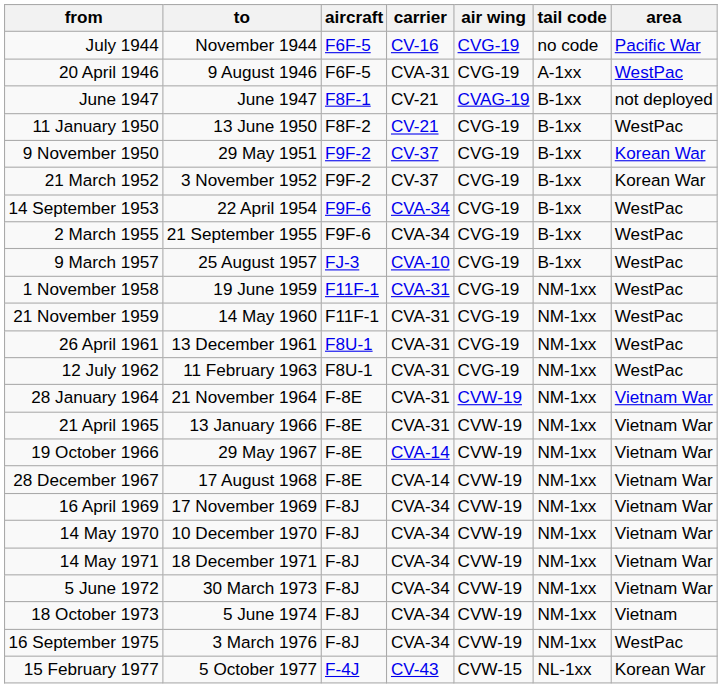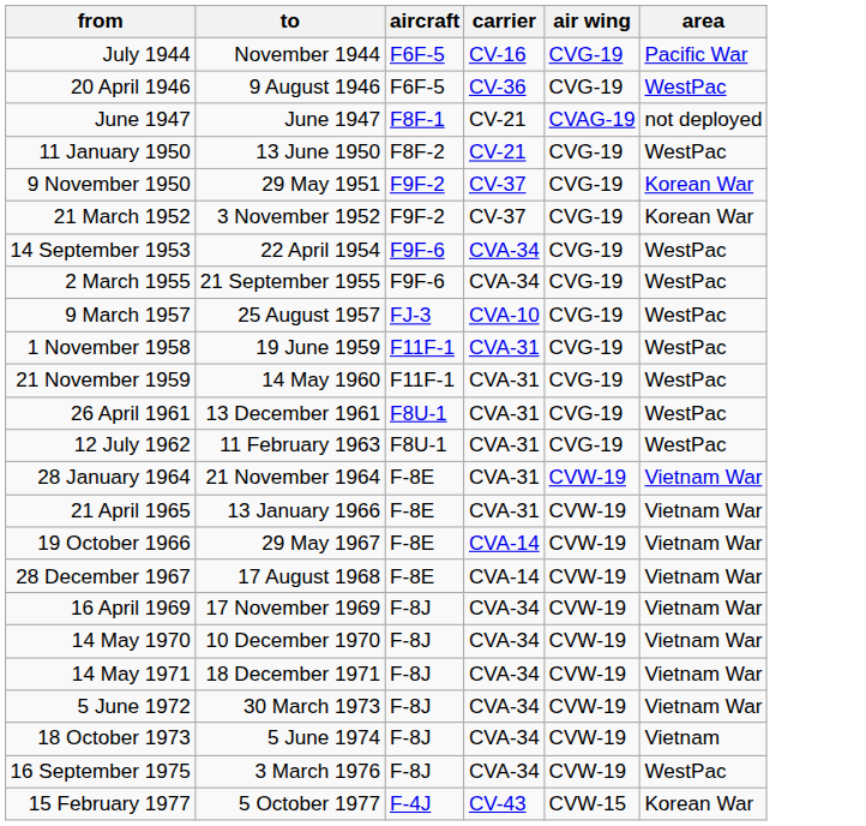- column: tail code | no code | A-1xx | B-1xx | B-1xx | B-1xx | B-1xx | B-1xx | B-1xx | B-1xx | NM-1xx | NM-1xx | NM-1xx | NM-1xx | NM-1xx | NM-1xx | NM-1xx | NM-1xx | NM-1xx | NM-1xx | NM-1xx | NM-1xx | NM-1xx | NM-1xx | NL-1xx
20 April 1946 | carrier: CVA-31 -> CV-36
